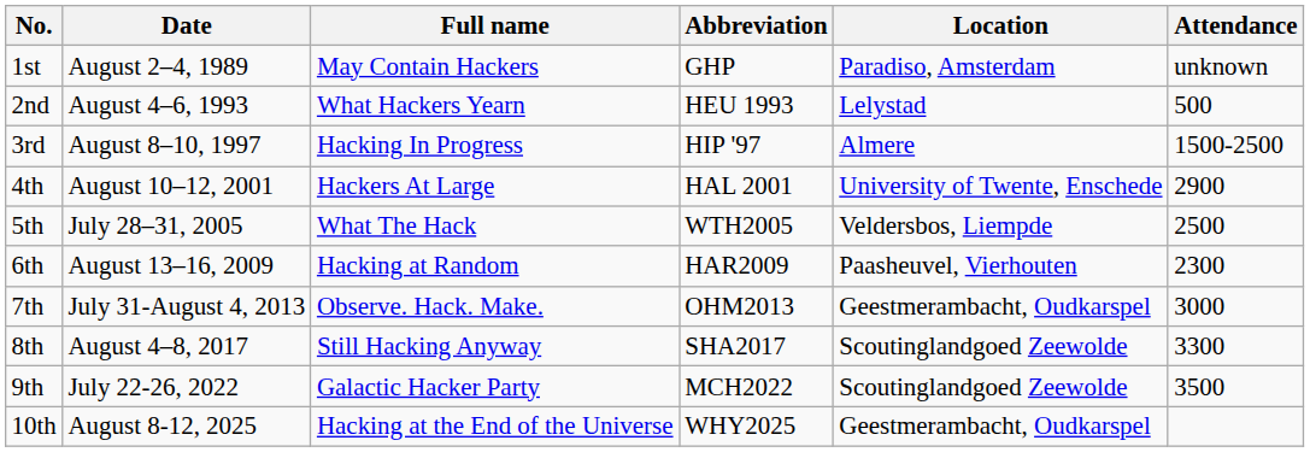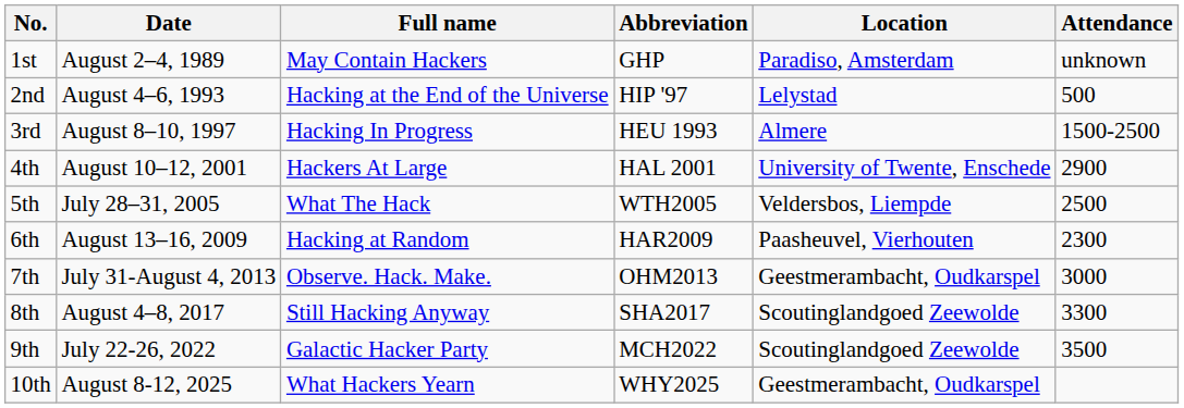2nd | Full name: What Hackers Yearn -> Hacking at the End of the Universe
2nd | Abbreviation: HEU 1993 -> HIP '97
3rd | Abbreviation: HIP '97 -> HEU 1993
10th | Full name: Hacking at the End of the Universe -> What Hackers Yearn
